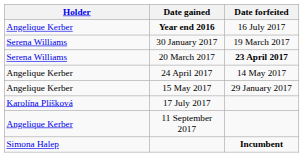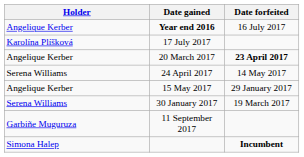rows swapped: 30 January 2017 <-> 17 July 2017
20 March 2017 | Holder: Serena Williams -> Angelique Kerber
24 April 2017 | Holder: Angelique Kerber -> Serena Williams
11 September 2017 | Holder: Angelique Kerber -> Garbiñe Muguruza
